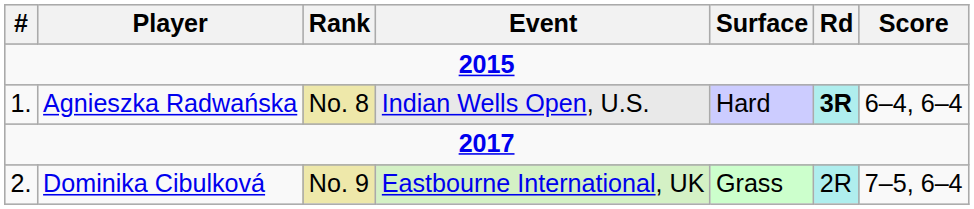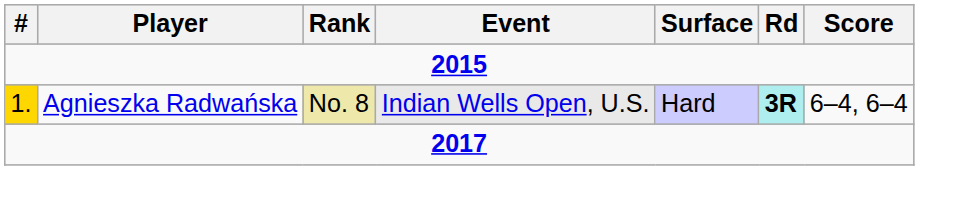Agnieszka Radwańska | #: no background -> gold background
- row: 2. | Dominika Cibulková | No. 9 | Eastbourne International, UK | Grass | 2R | 7–5, 6–4
